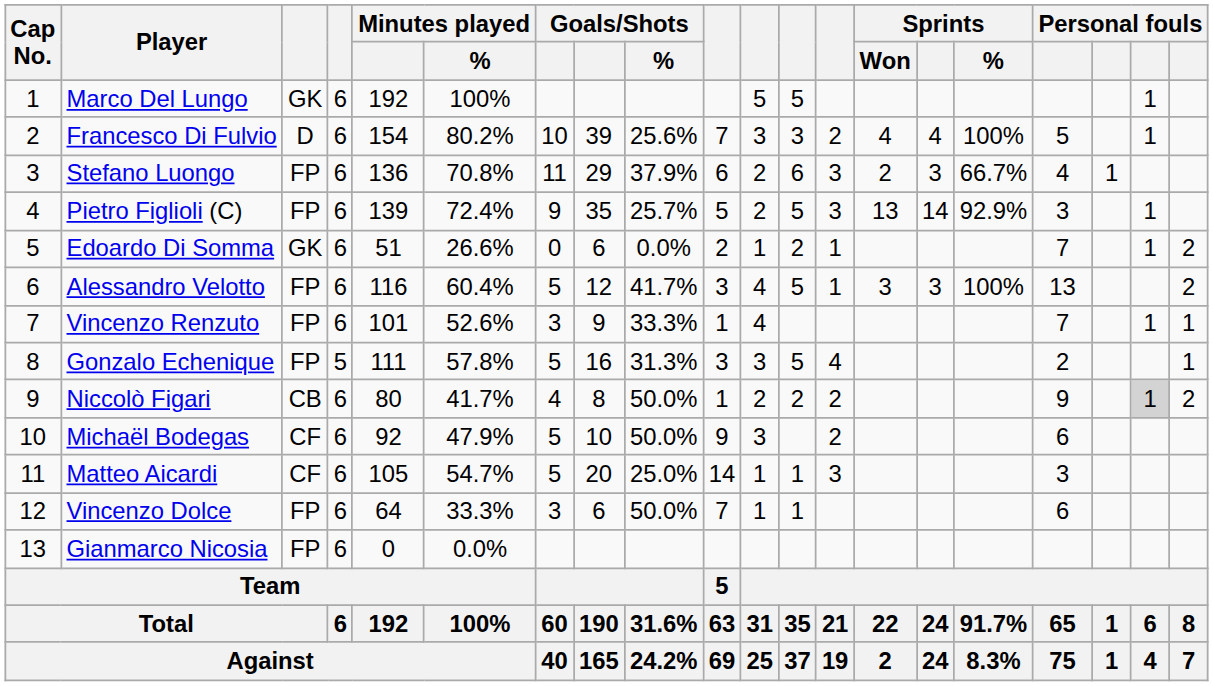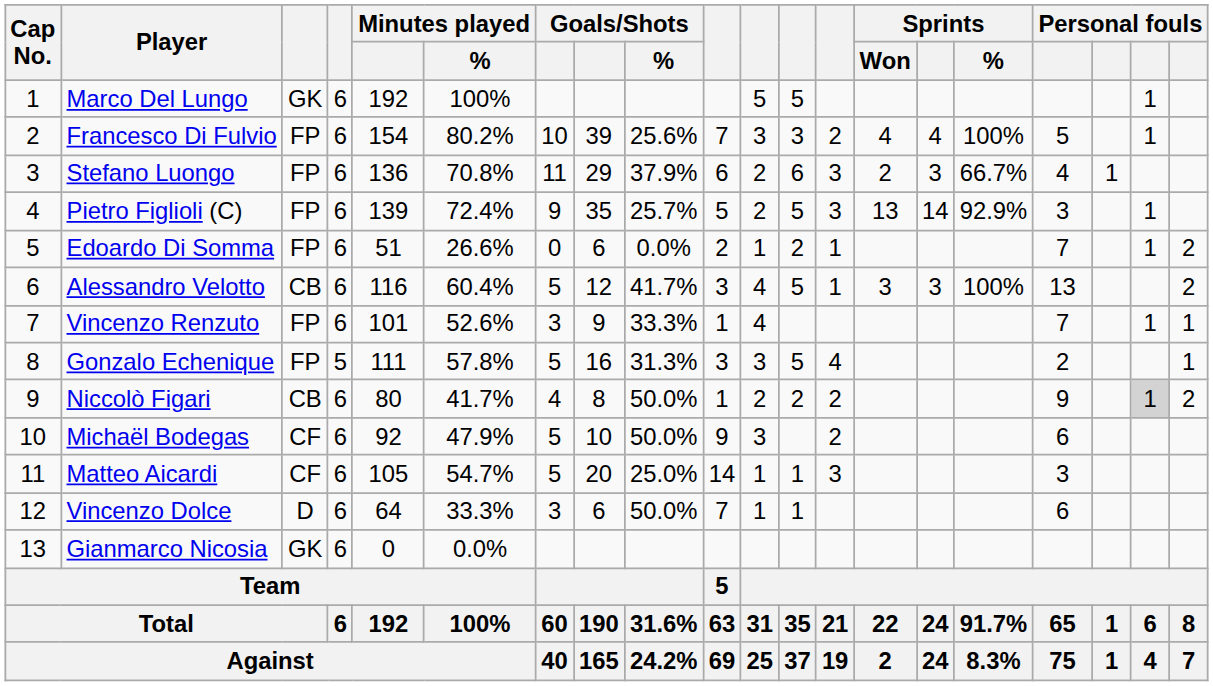Francesco Di Fulvio | column 3: D -> FP
Edoardo Di Somma | column 3: GK -> FP
Alessandro Velotto | column 3: FP -> CB
Vincenzo Dolce | column 3: FP -> D
Gianmarco Nicosia | column 3: FP -> GK
